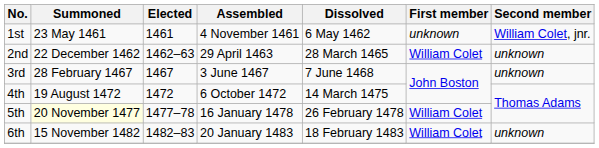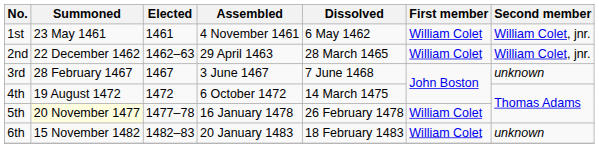1st | First member: unknown -> William Colet
2nd | Second member: unknown -> William Colet, jnr.
